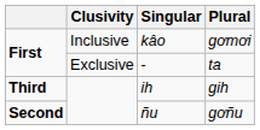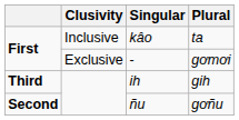kâo | Plural: gơmơi -> ta
- | Plural: ta -> gơmơi
